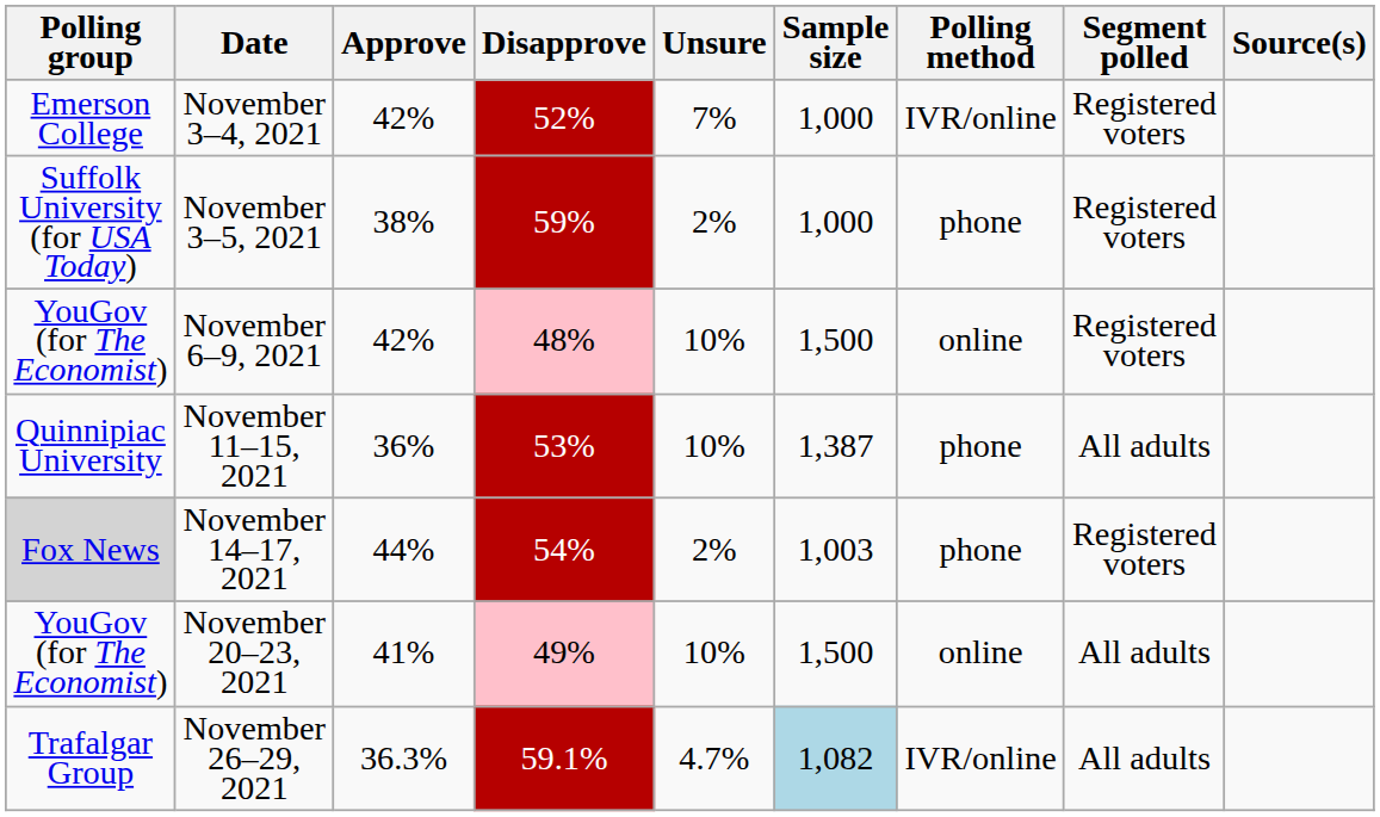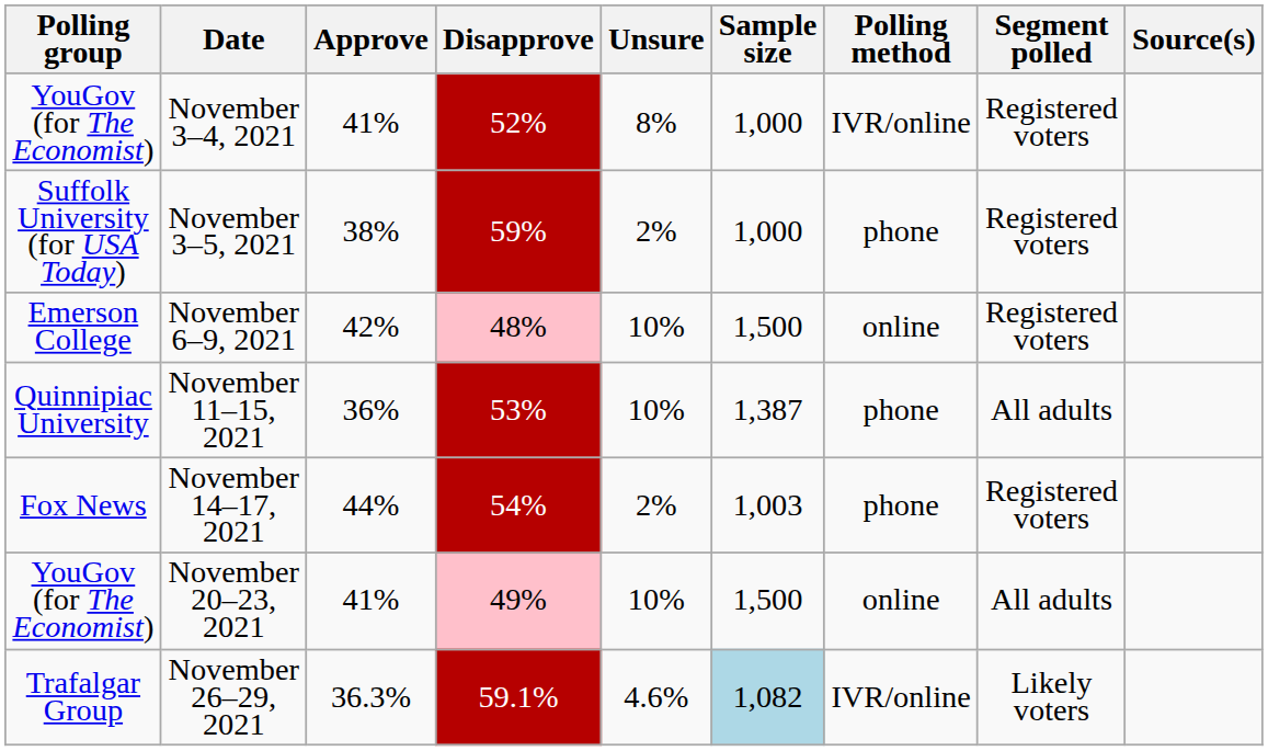November 3–4, 2021 | Polling group: Emerson College -> YouGov (for The Economist)
November 3–4, 2021 | Approve: 42% -> 41%
November 3–4, 2021 | Unsure: 7% -> 8%
November 6–9, 2021 | Polling group: YouGov (for The Economist) -> Emerson College
November 14–17, 2021 | Polling group: lightgrey background -> no background
November 26–29, 2021 | Unsure: 4.7% -> 4.6%
November 26–29, 2021 | Segment polled: All adults -> Likely voters
